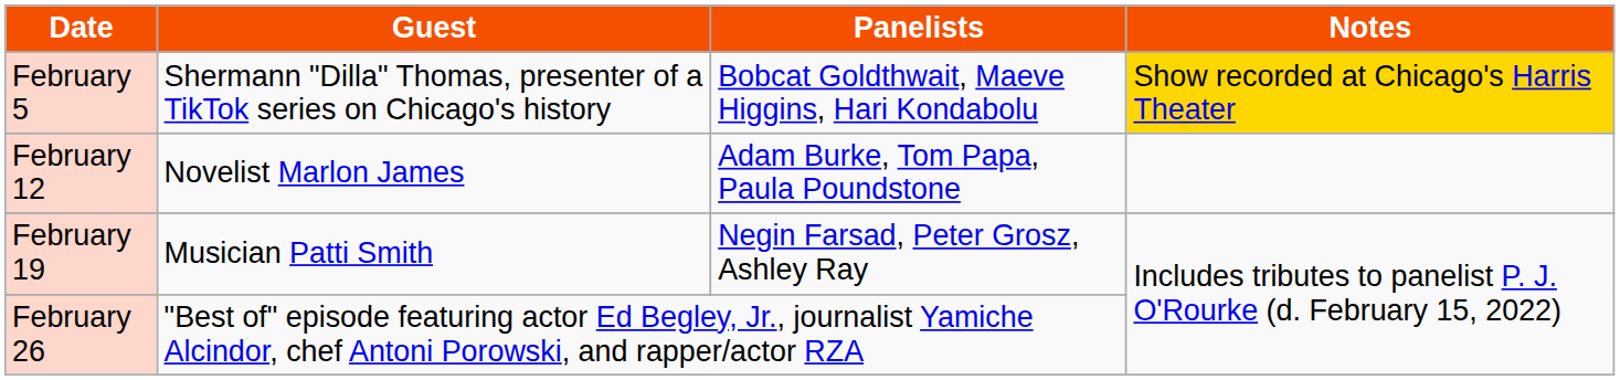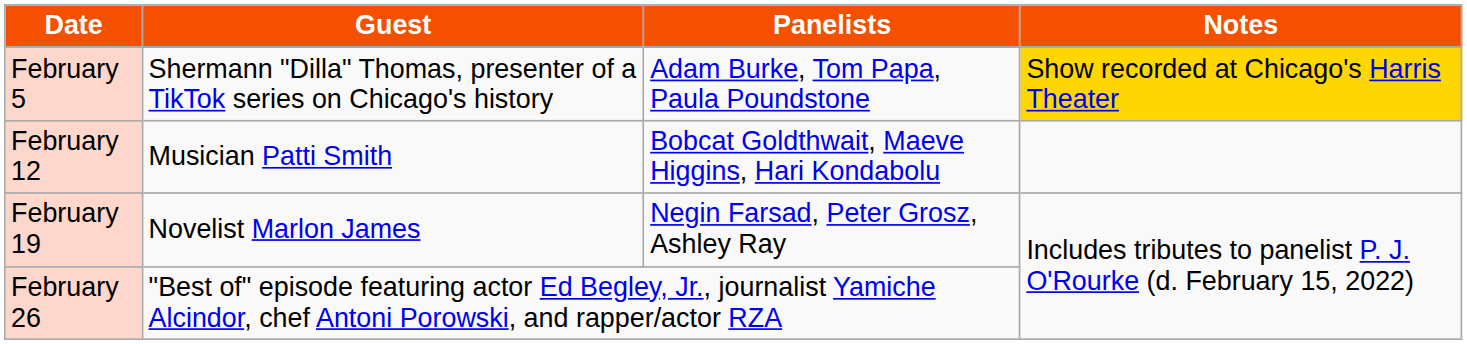February 5 | Panelists: Bobcat Goldthwait, Maeve Higgins, Hari Kondabolu -> Adam Burke, Tom Papa, Paula Poundstone
February 12 | Guest: Novelist Marlon James -> Musician Patti Smith
February 12 | Panelists: Adam Burke, Tom Papa, Paula Poundstone -> Bobcat Goldthwait, Maeve Higgins, Hari Kondabolu
February 19 | Guest: Musician Patti Smith -> Novelist Marlon James
